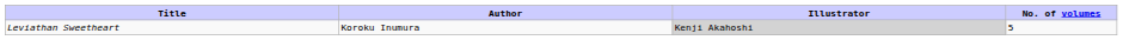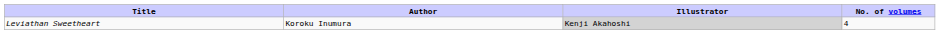Leviathan Sweetheart | No. of volumes: 5 -> 4
